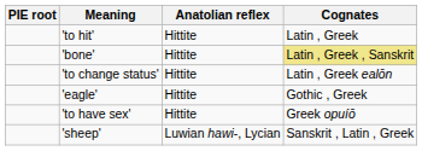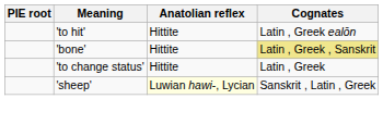'to hit' | Cognates: Latin , Greek -> Latin , Greek ealōn
'to change status' | Cognates: Latin , Greek ealōn -> Latin , Greek
- row: 'eagle' | Hittite | Gothic , Greek
- row: 'to have sex' | Hittite | Greek opuíō
'sheep' | Anatolian reflex: no background -> lightyellow background
